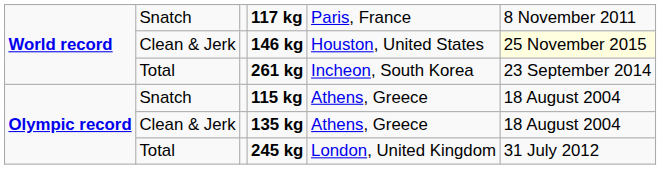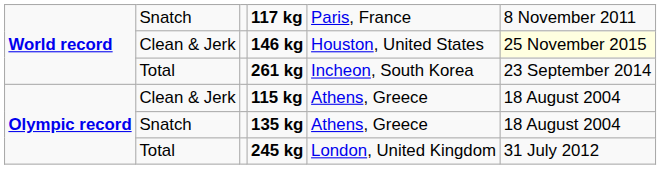115 kg | column 2: Snatch -> Clean & Jerk
135 kg | column 2: Clean & Jerk -> Snatch
